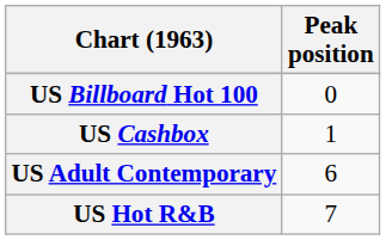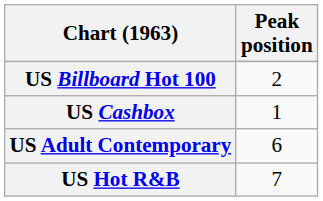US Billboard Hot 100 | Peak position: 0 -> 2
